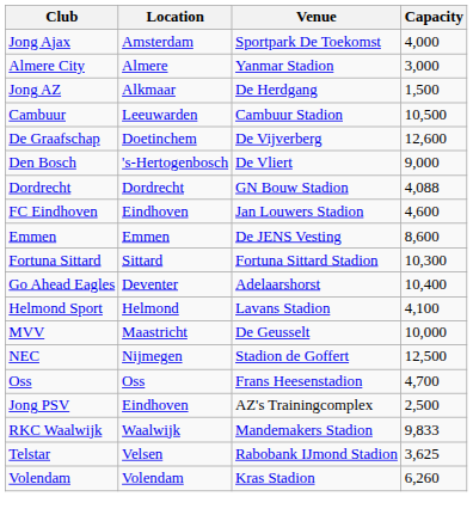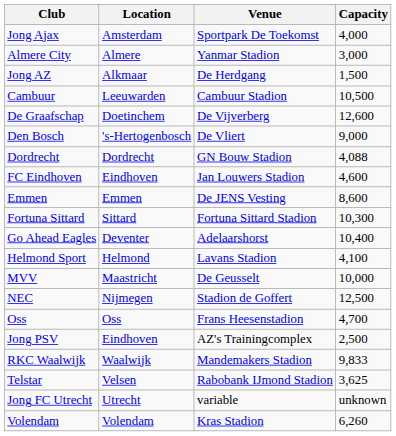+ row: Jong FC Utrecht | Utrecht | variable | unknown
